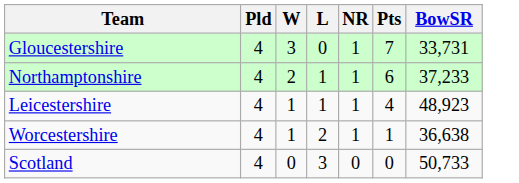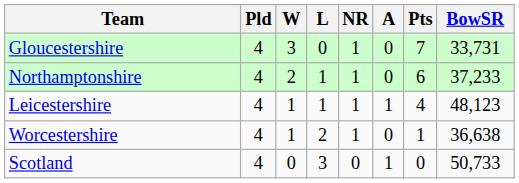+ column: A | 0 | 0 | 1 | 0 | 1
Leicestershire | BowSR: 48,923 -> 48,123
